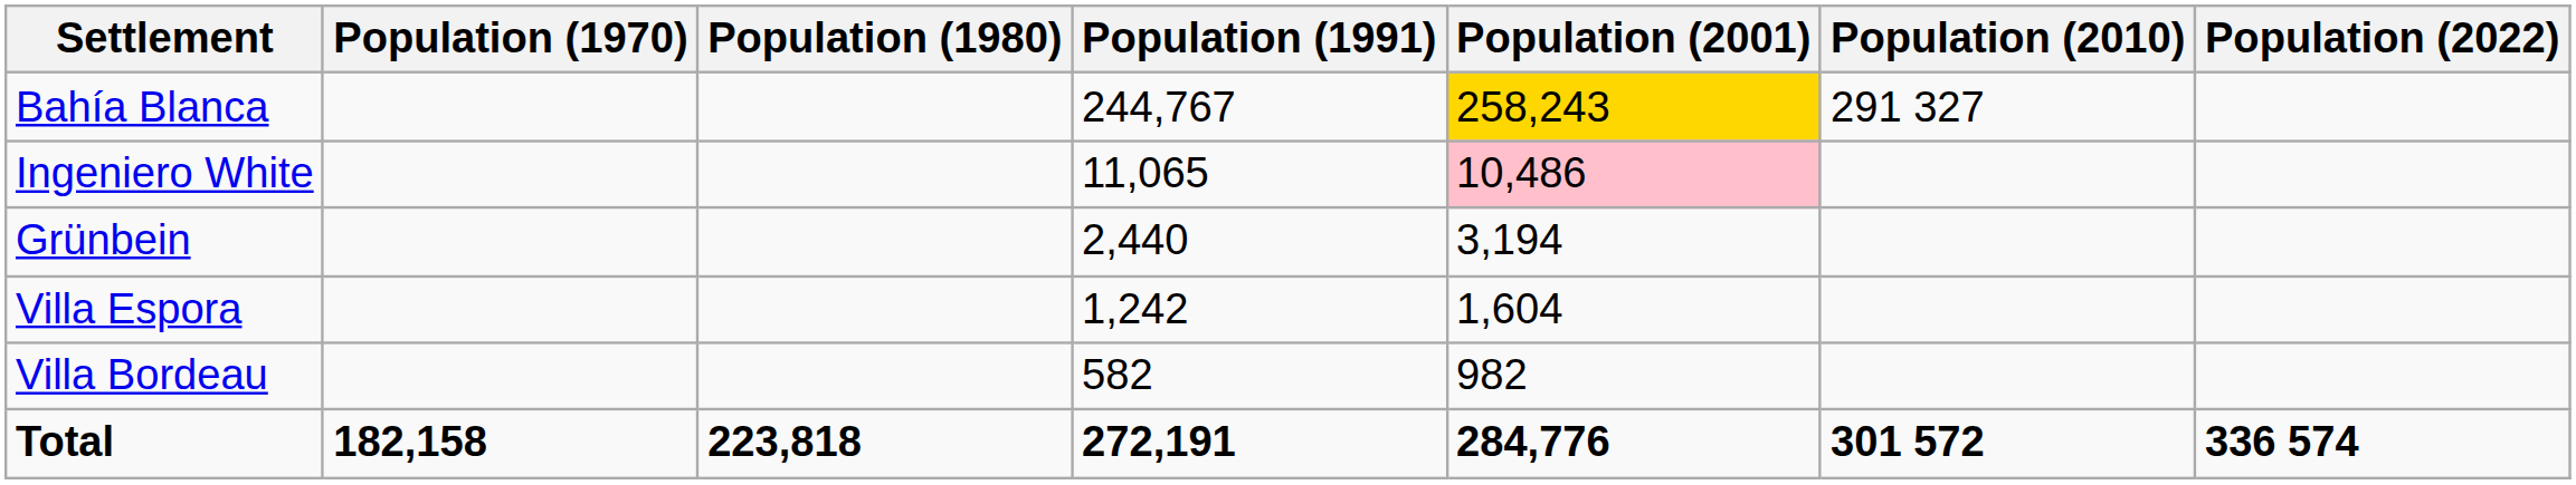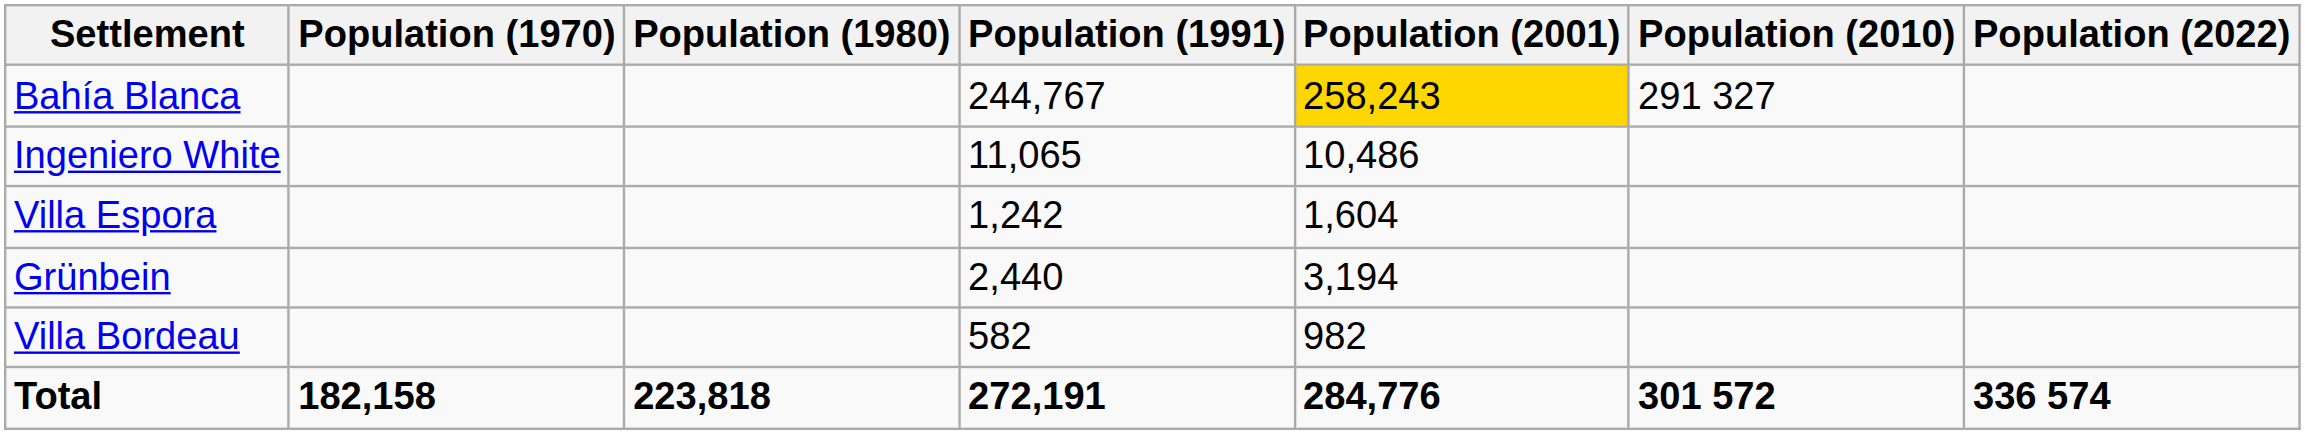Ingeniero White | Population (2001): pink background -> no background
rows swapped: Grünbein <-> Villa Espora
